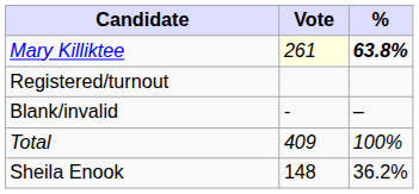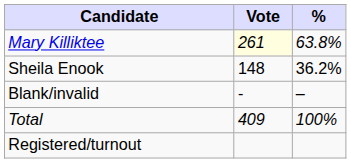Mary Killiktee | %: bold -> normal
rows swapped: Sheila Enook <-> Registered/turnout
